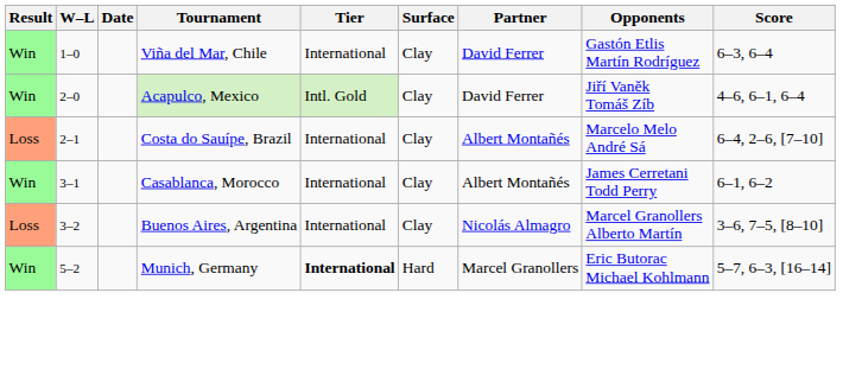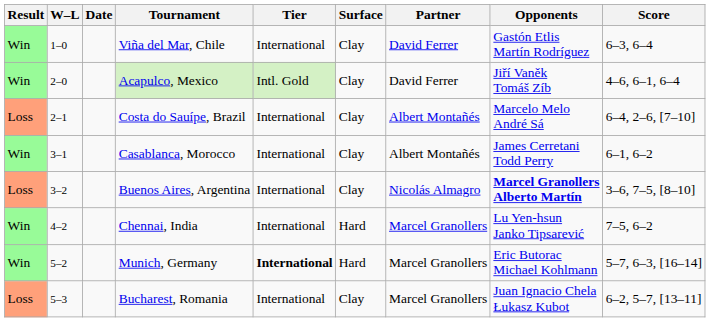Buenos Aires, Argentina | Opponents: normal -> bold
+ row: Win | 4–2 | Chennai, India | International | Hard | Marcel Granollers | Lu Yen-hsun Janko Tipsarević | 7–5, 6–2
+ row: Loss | 5–3 | Bucharest, Romania | International | Clay | Marcel Granollers | Juan Ignacio Chela Łukasz Kubot | 6–2, 5–7, [13–11]
